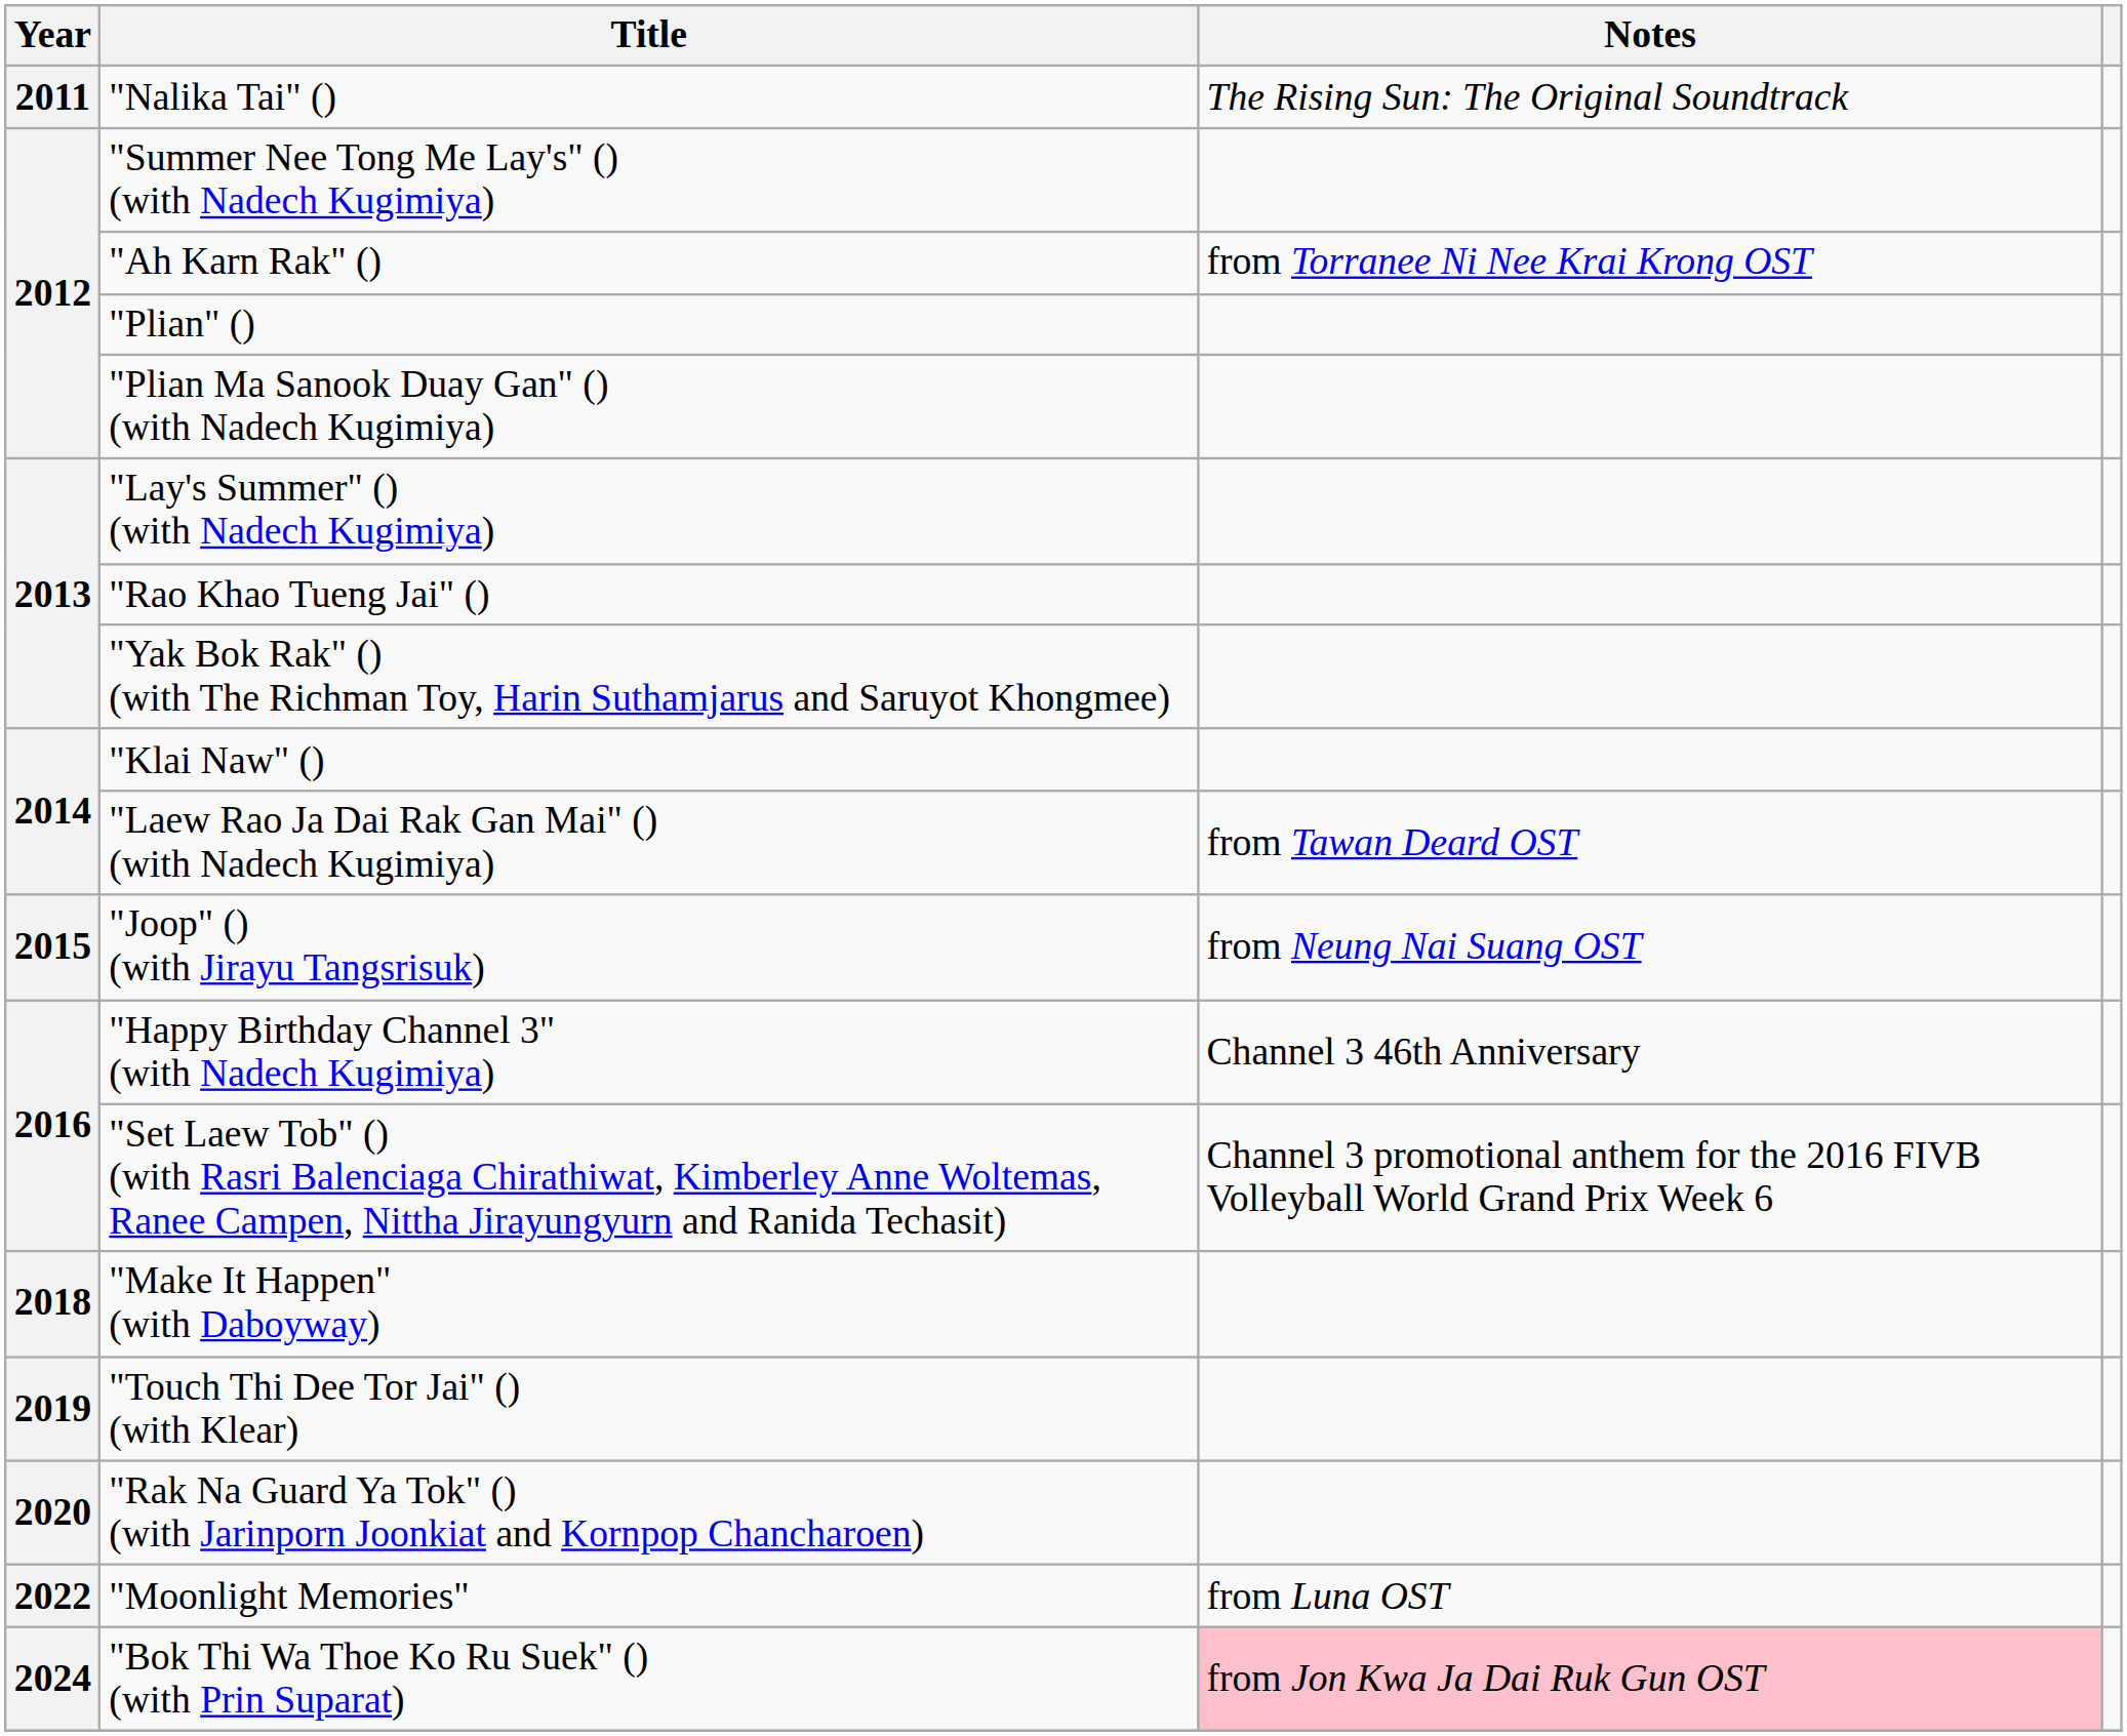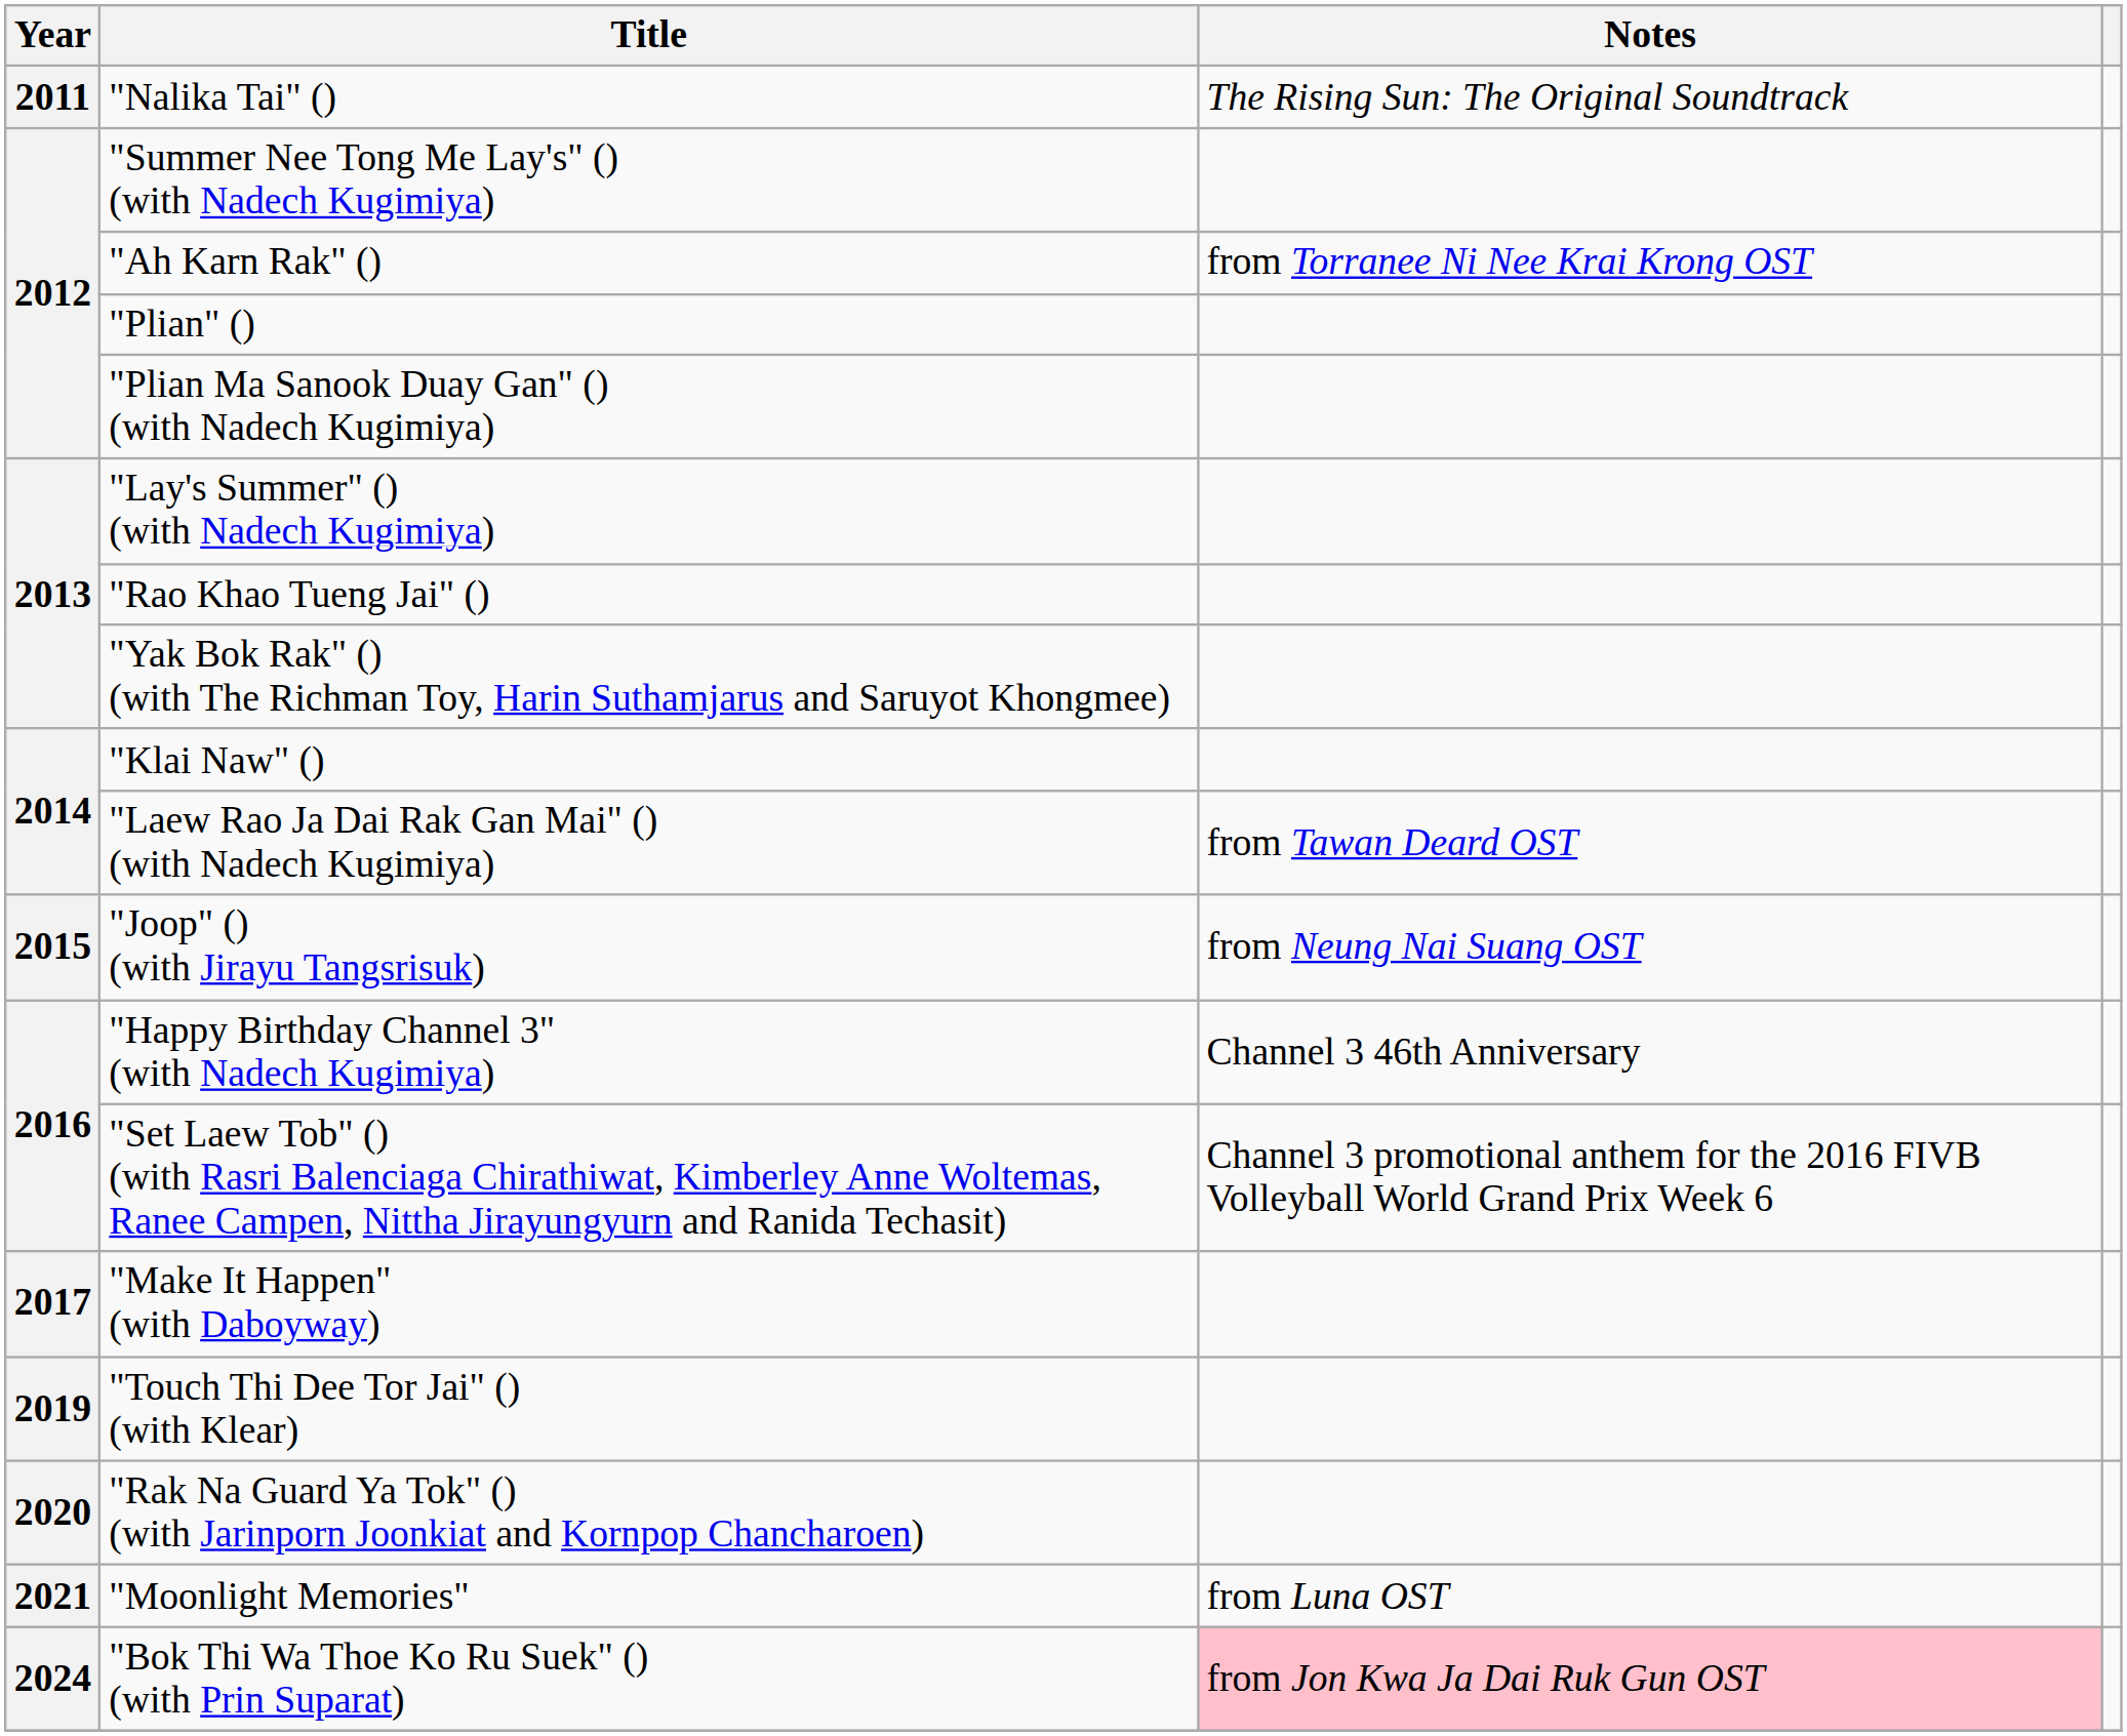"Make It Happen" (with Daboyway) | Year: 2018 -> 2017
"Moonlight Memories" | Year: 2022 -> 2021
